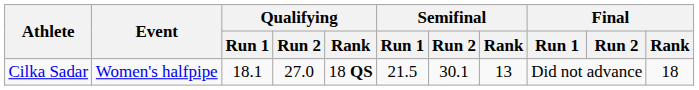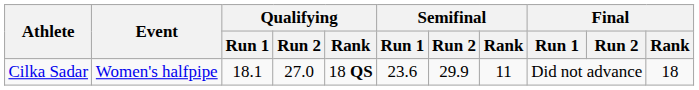Cilka Sadar | Semifinal / Run 1: 21.5 -> 23.6
Cilka Sadar | Semifinal / Run 2: 30.1 -> 29.9
Cilka Sadar | Semifinal / Rank: 13 -> 11
